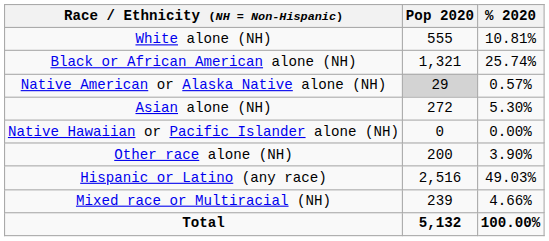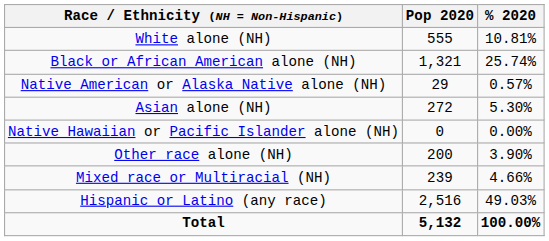Native American or Alaska Native alone (NH) | Pop 2020: lightgrey background -> no background
rows swapped: Mixed race or Multiracial (NH) <-> Hispanic or Latino (any race)
